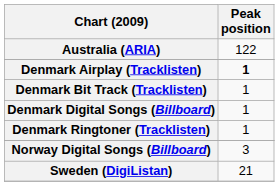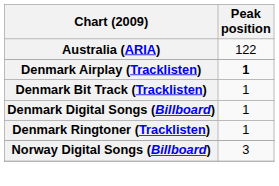- row: Sweden (DigiListan) | 21
